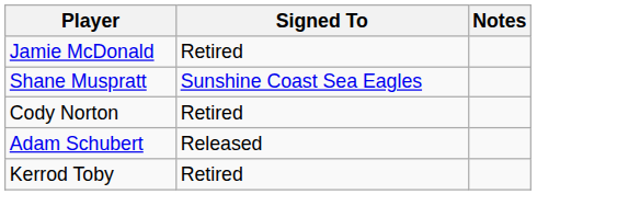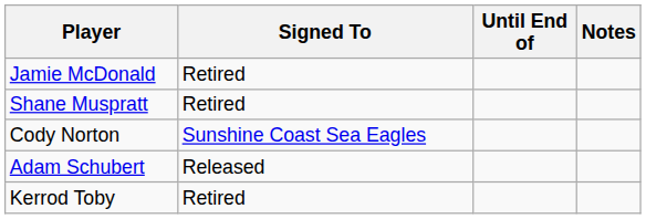+ column: Until End of
Shane Muspratt | Signed To: Sunshine Coast Sea Eagles -> Retired
Cody Norton | Signed To: Retired -> Sunshine Coast Sea Eagles
